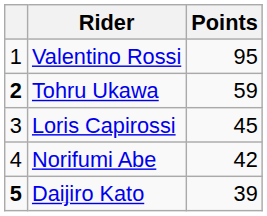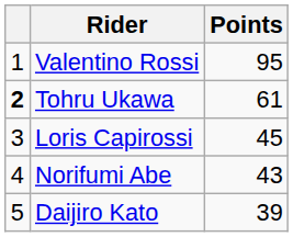Tohru Ukawa | Points: 59 -> 61
Norifumi Abe | Points: 42 -> 43
Daijiro Kato | column 1: bold -> normal
